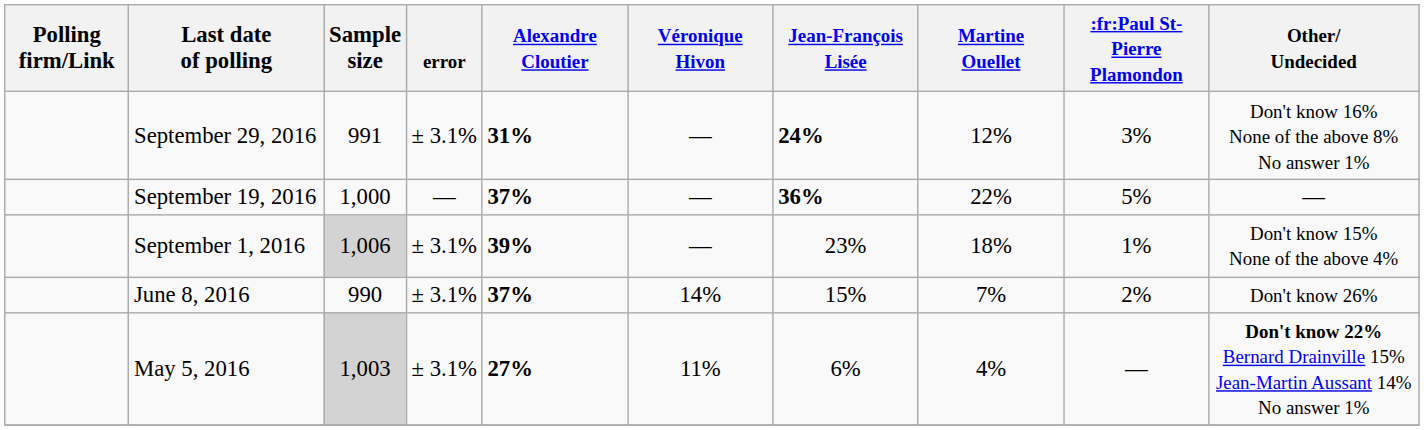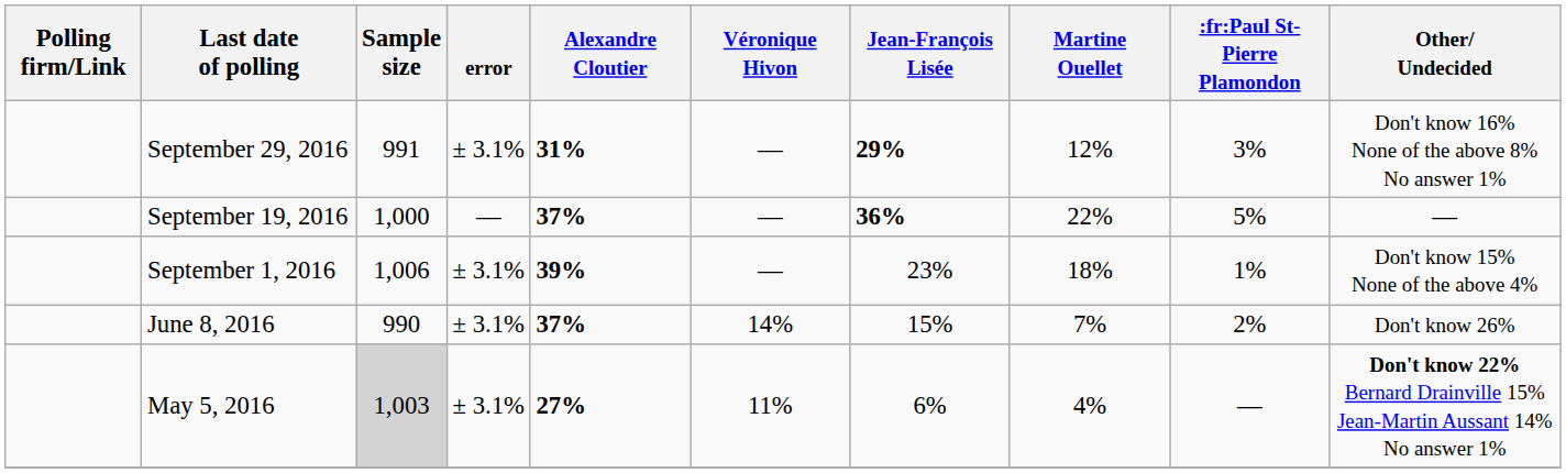September 29, 2016 | Jean-François Lisée: 24% -> 29%
September 1, 2016 | Sample size: lightgrey background -> no background
